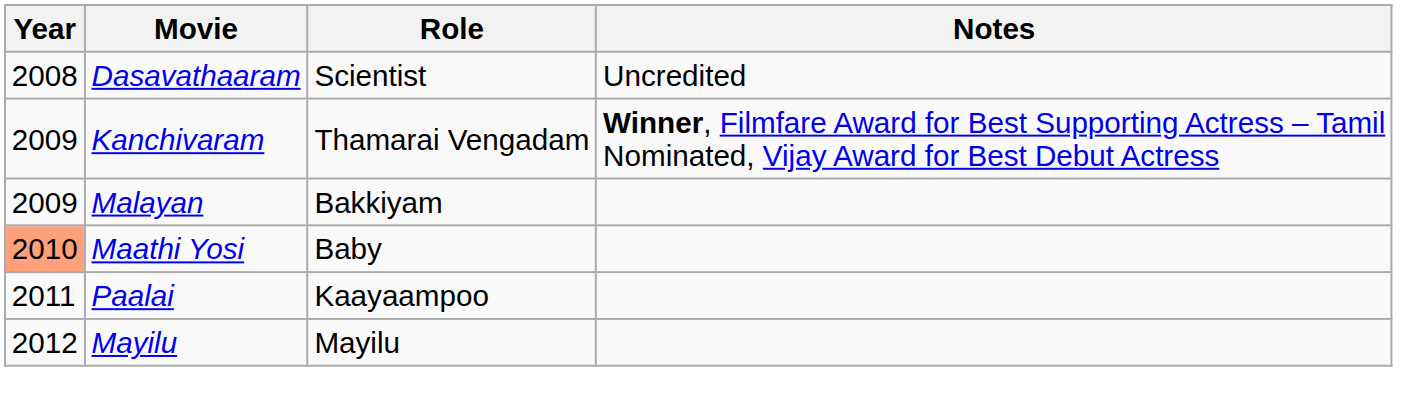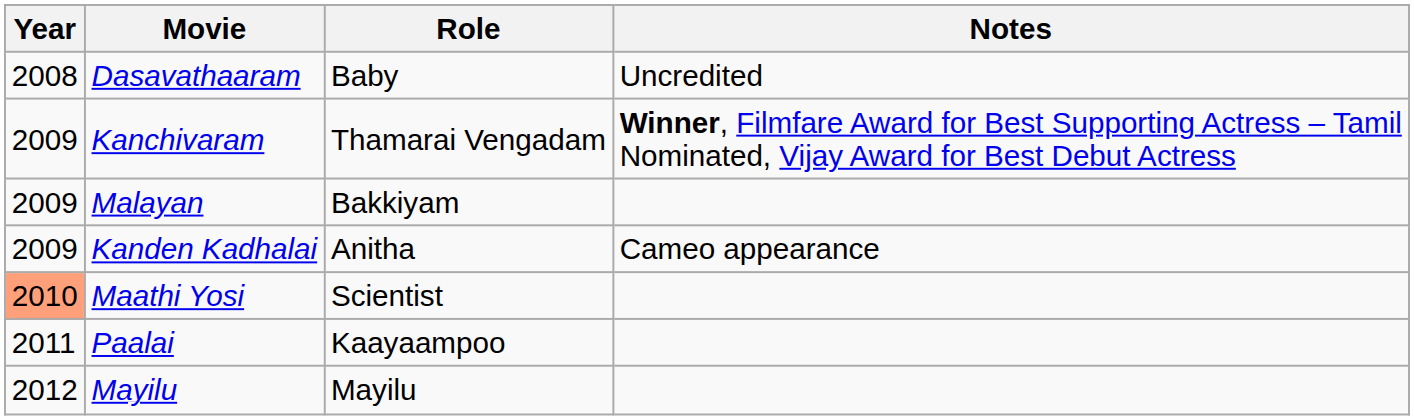Dasavathaaram | Role: Scientist -> Baby
+ row: 2009 | Kanden Kadhalai | Anitha | Cameo appearance
Maathi Yosi | Role: Baby -> Scientist
